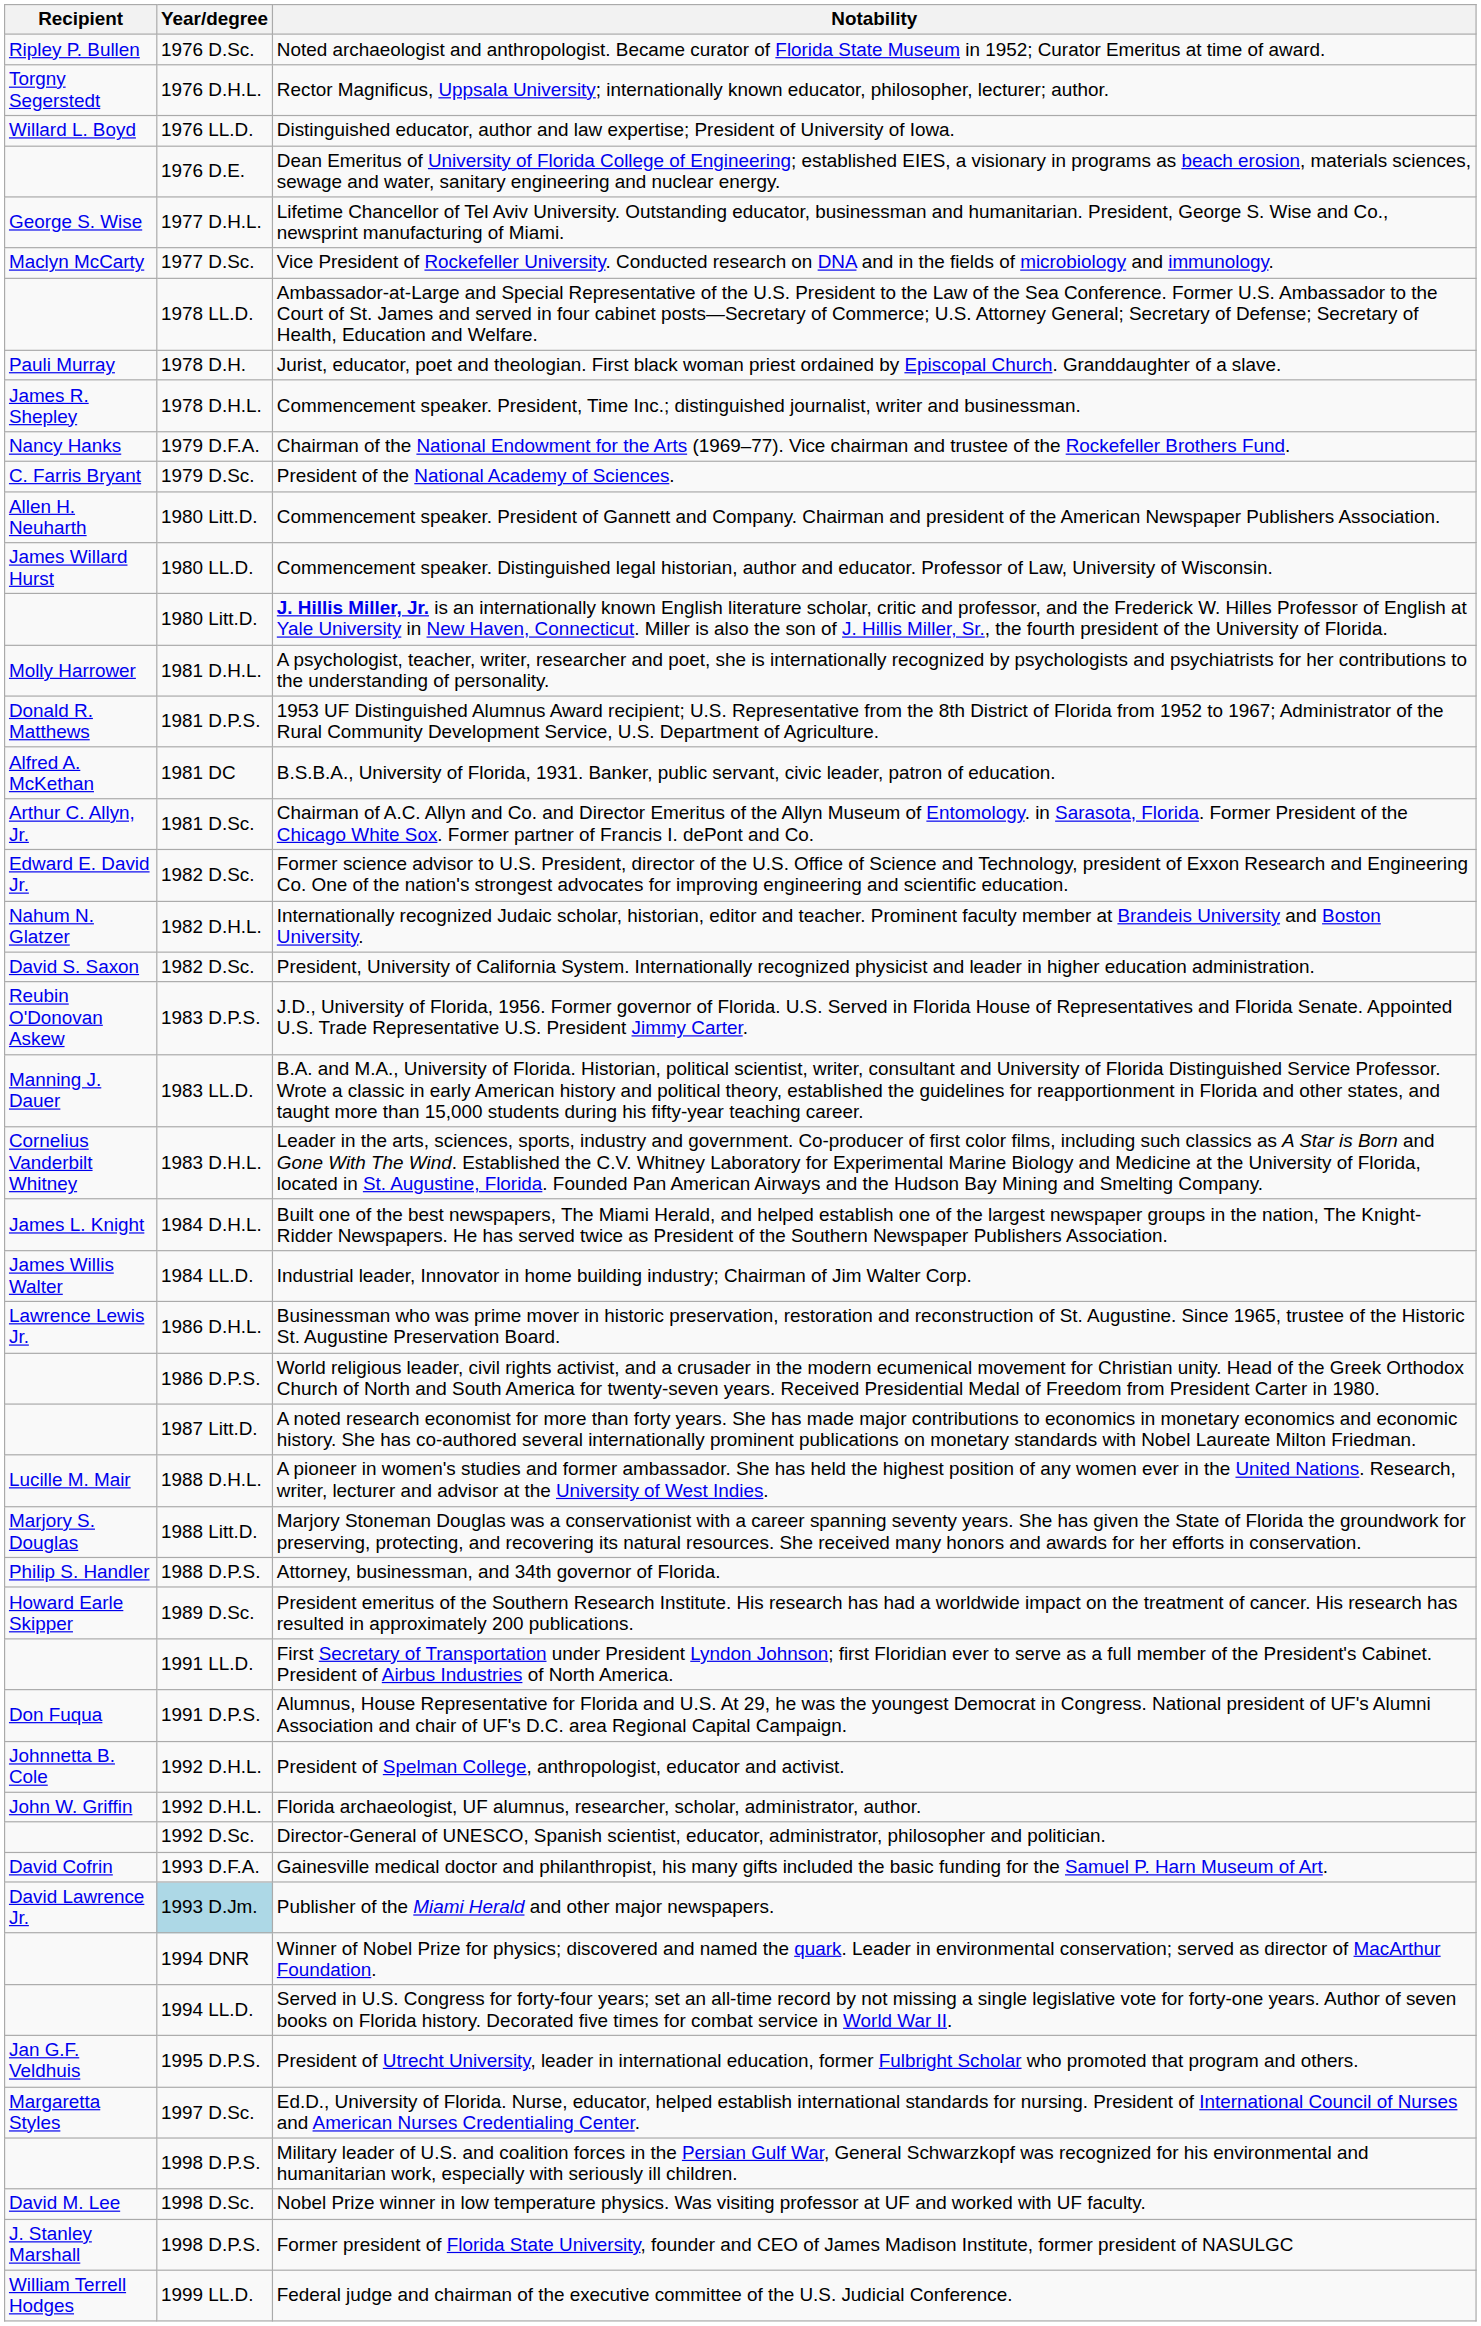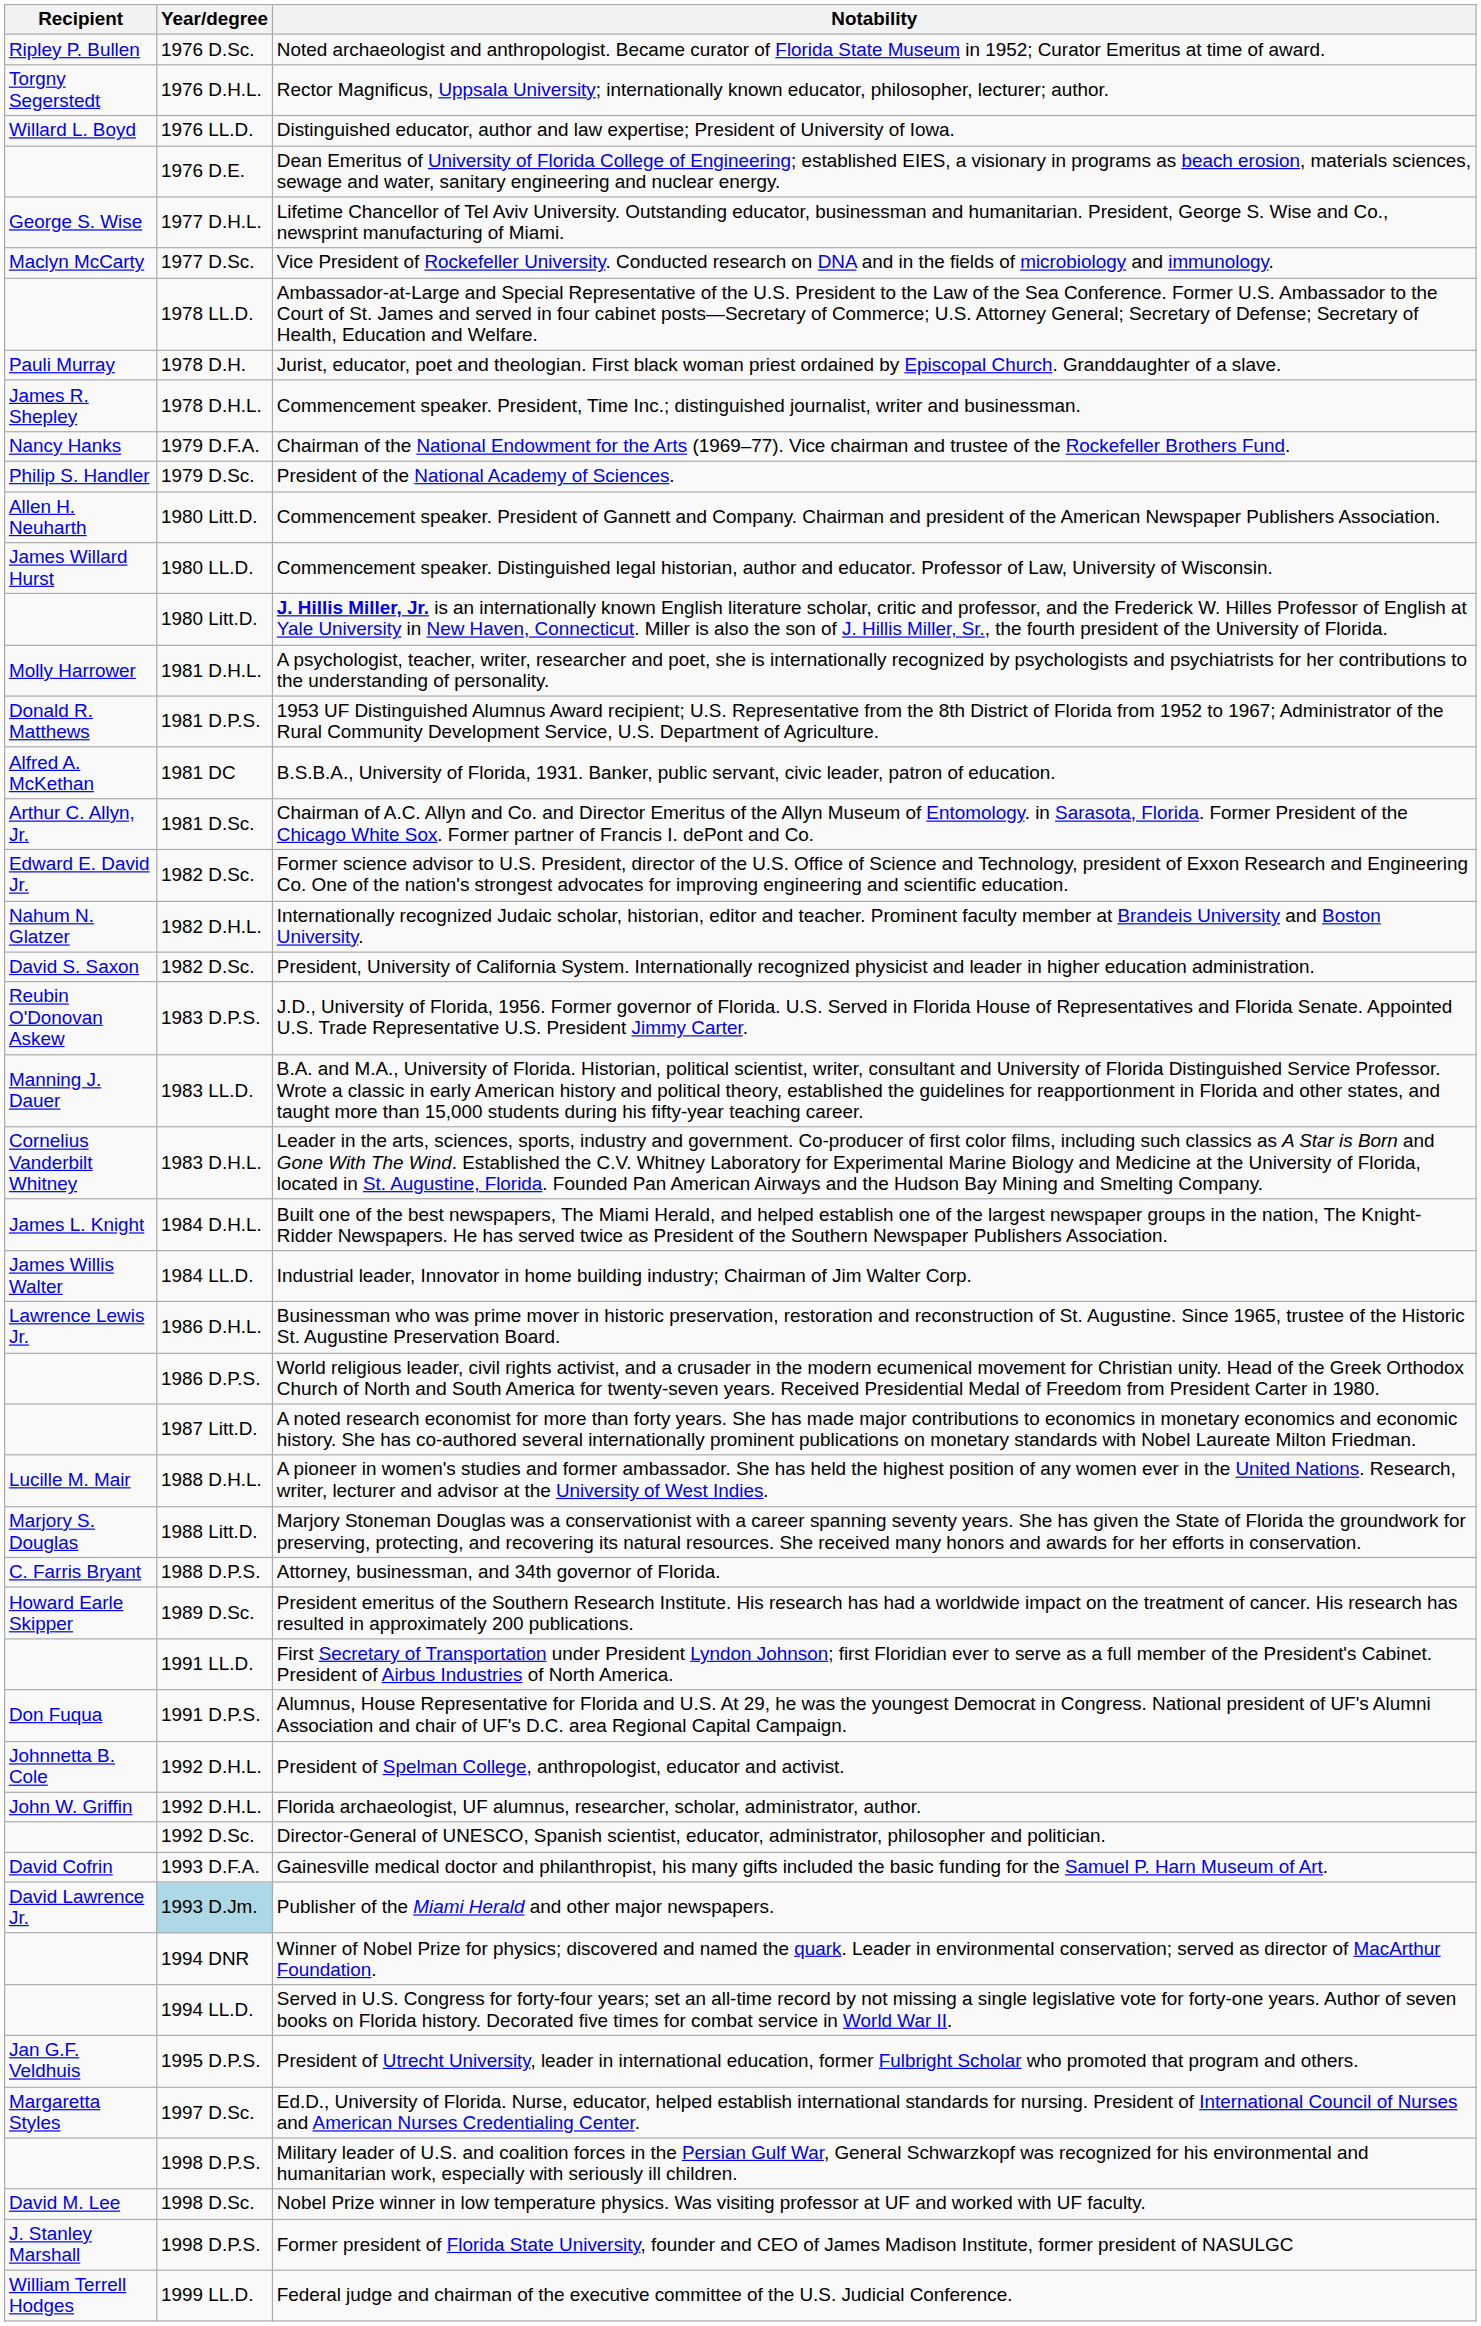President of the National Academy of Sciences. | Recipient: C. Farris Bryant -> Philip S. Handler
Attorney, businessman, and 34th governor of Florida. | Recipient: Philip S. Handler -> C. Farris Bryant
